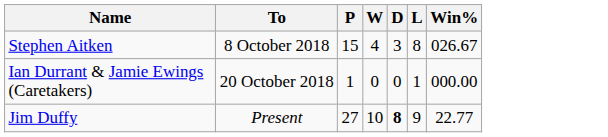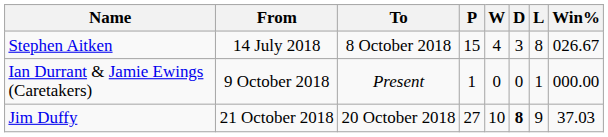+ column: From | 14 July 2018 | 9 October 2018 | 21 October 2018
Ian Durrant & Jamie Ewings (Caretakers) | To: 20 October 2018 -> Present
Jim Duffy | To: Present -> 20 October 2018
Jim Duffy | Win%: 22.77 -> 37.03
